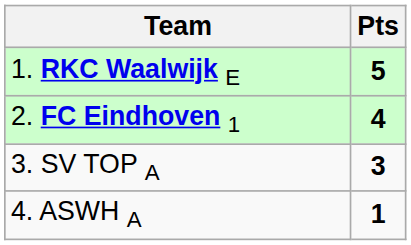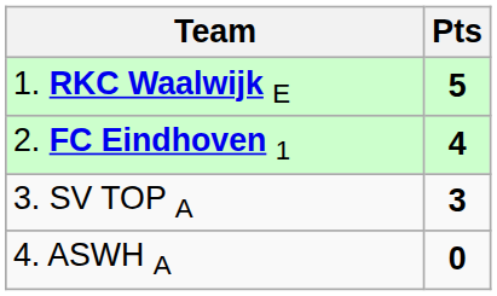4. ASWH A | Pts: 1 -> 0
